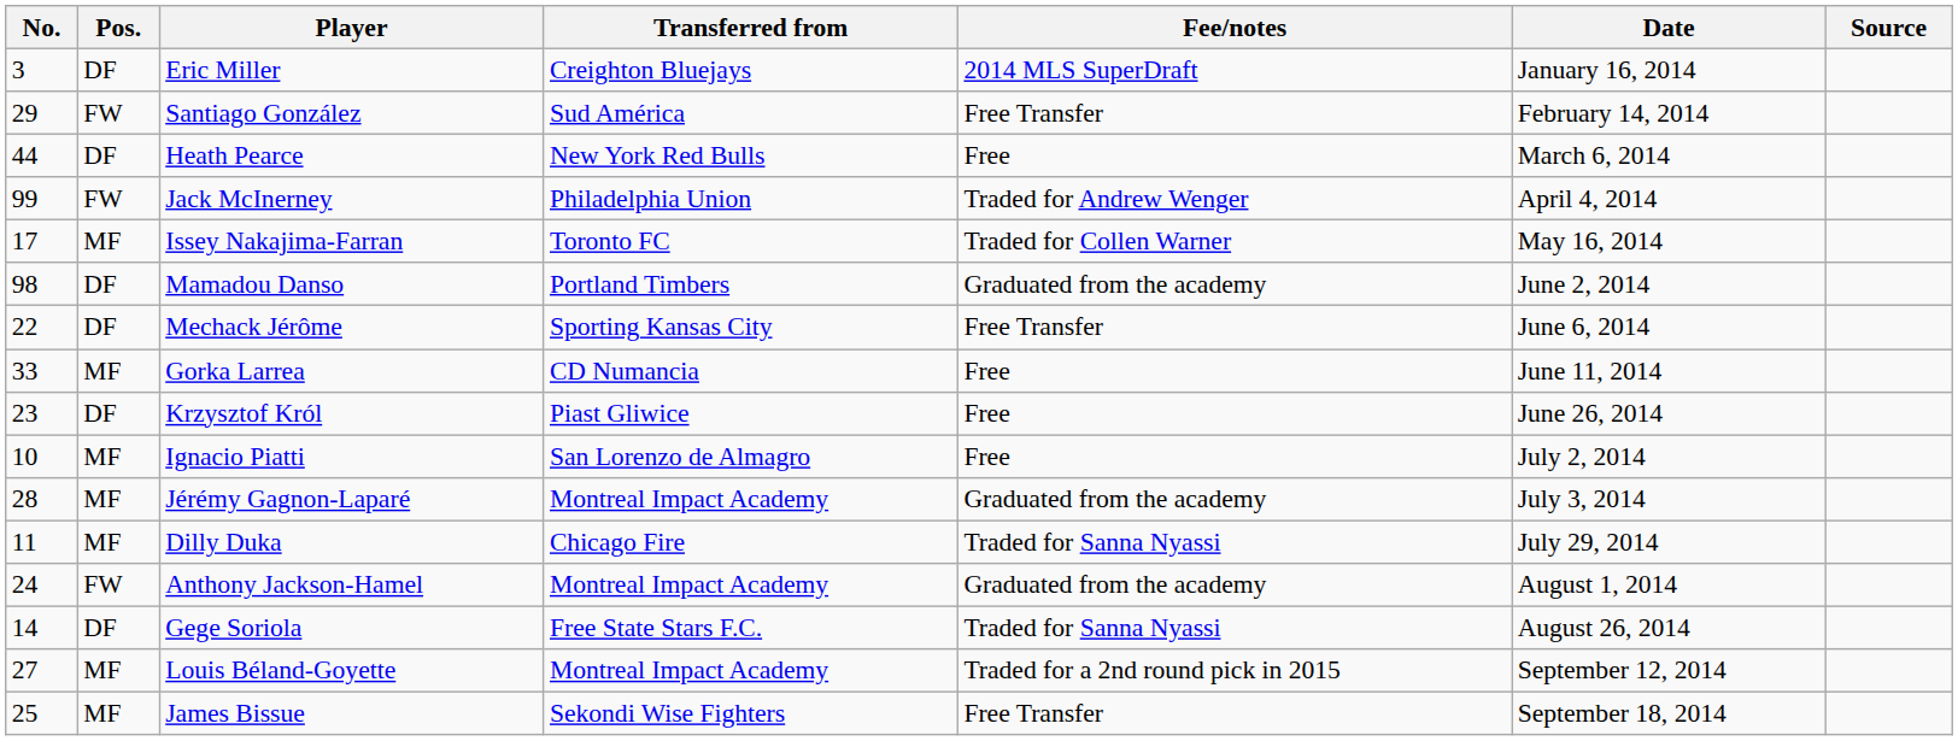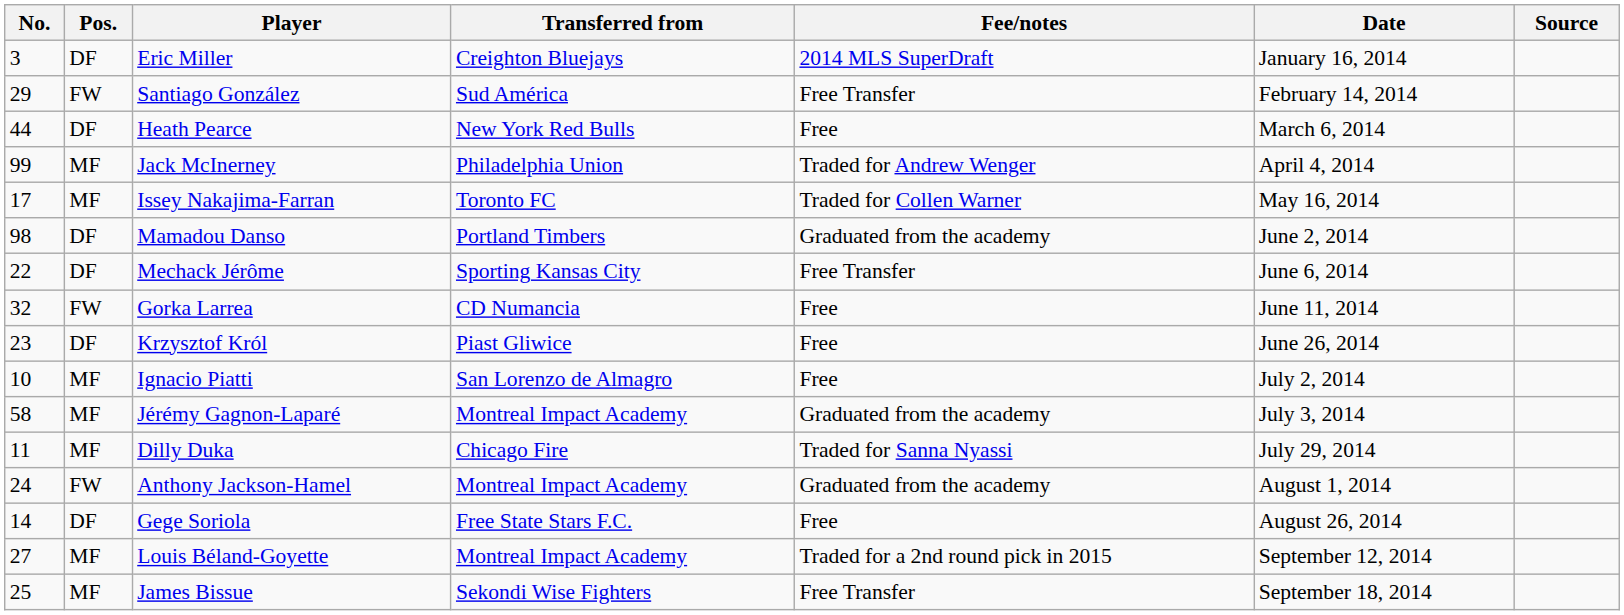Jack McInerney | Pos.: FW -> MF
Gorka Larrea | No.: 33 -> 32
Gorka Larrea | Pos.: MF -> FW
Jérémy Gagnon-Laparé | No.: 28 -> 58
Gege Soriola | Fee/notes: Traded for Sanna Nyassi -> Free
